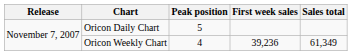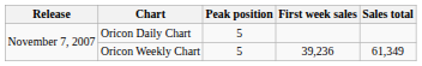Oricon Weekly Chart | Peak position: 4 -> 5
